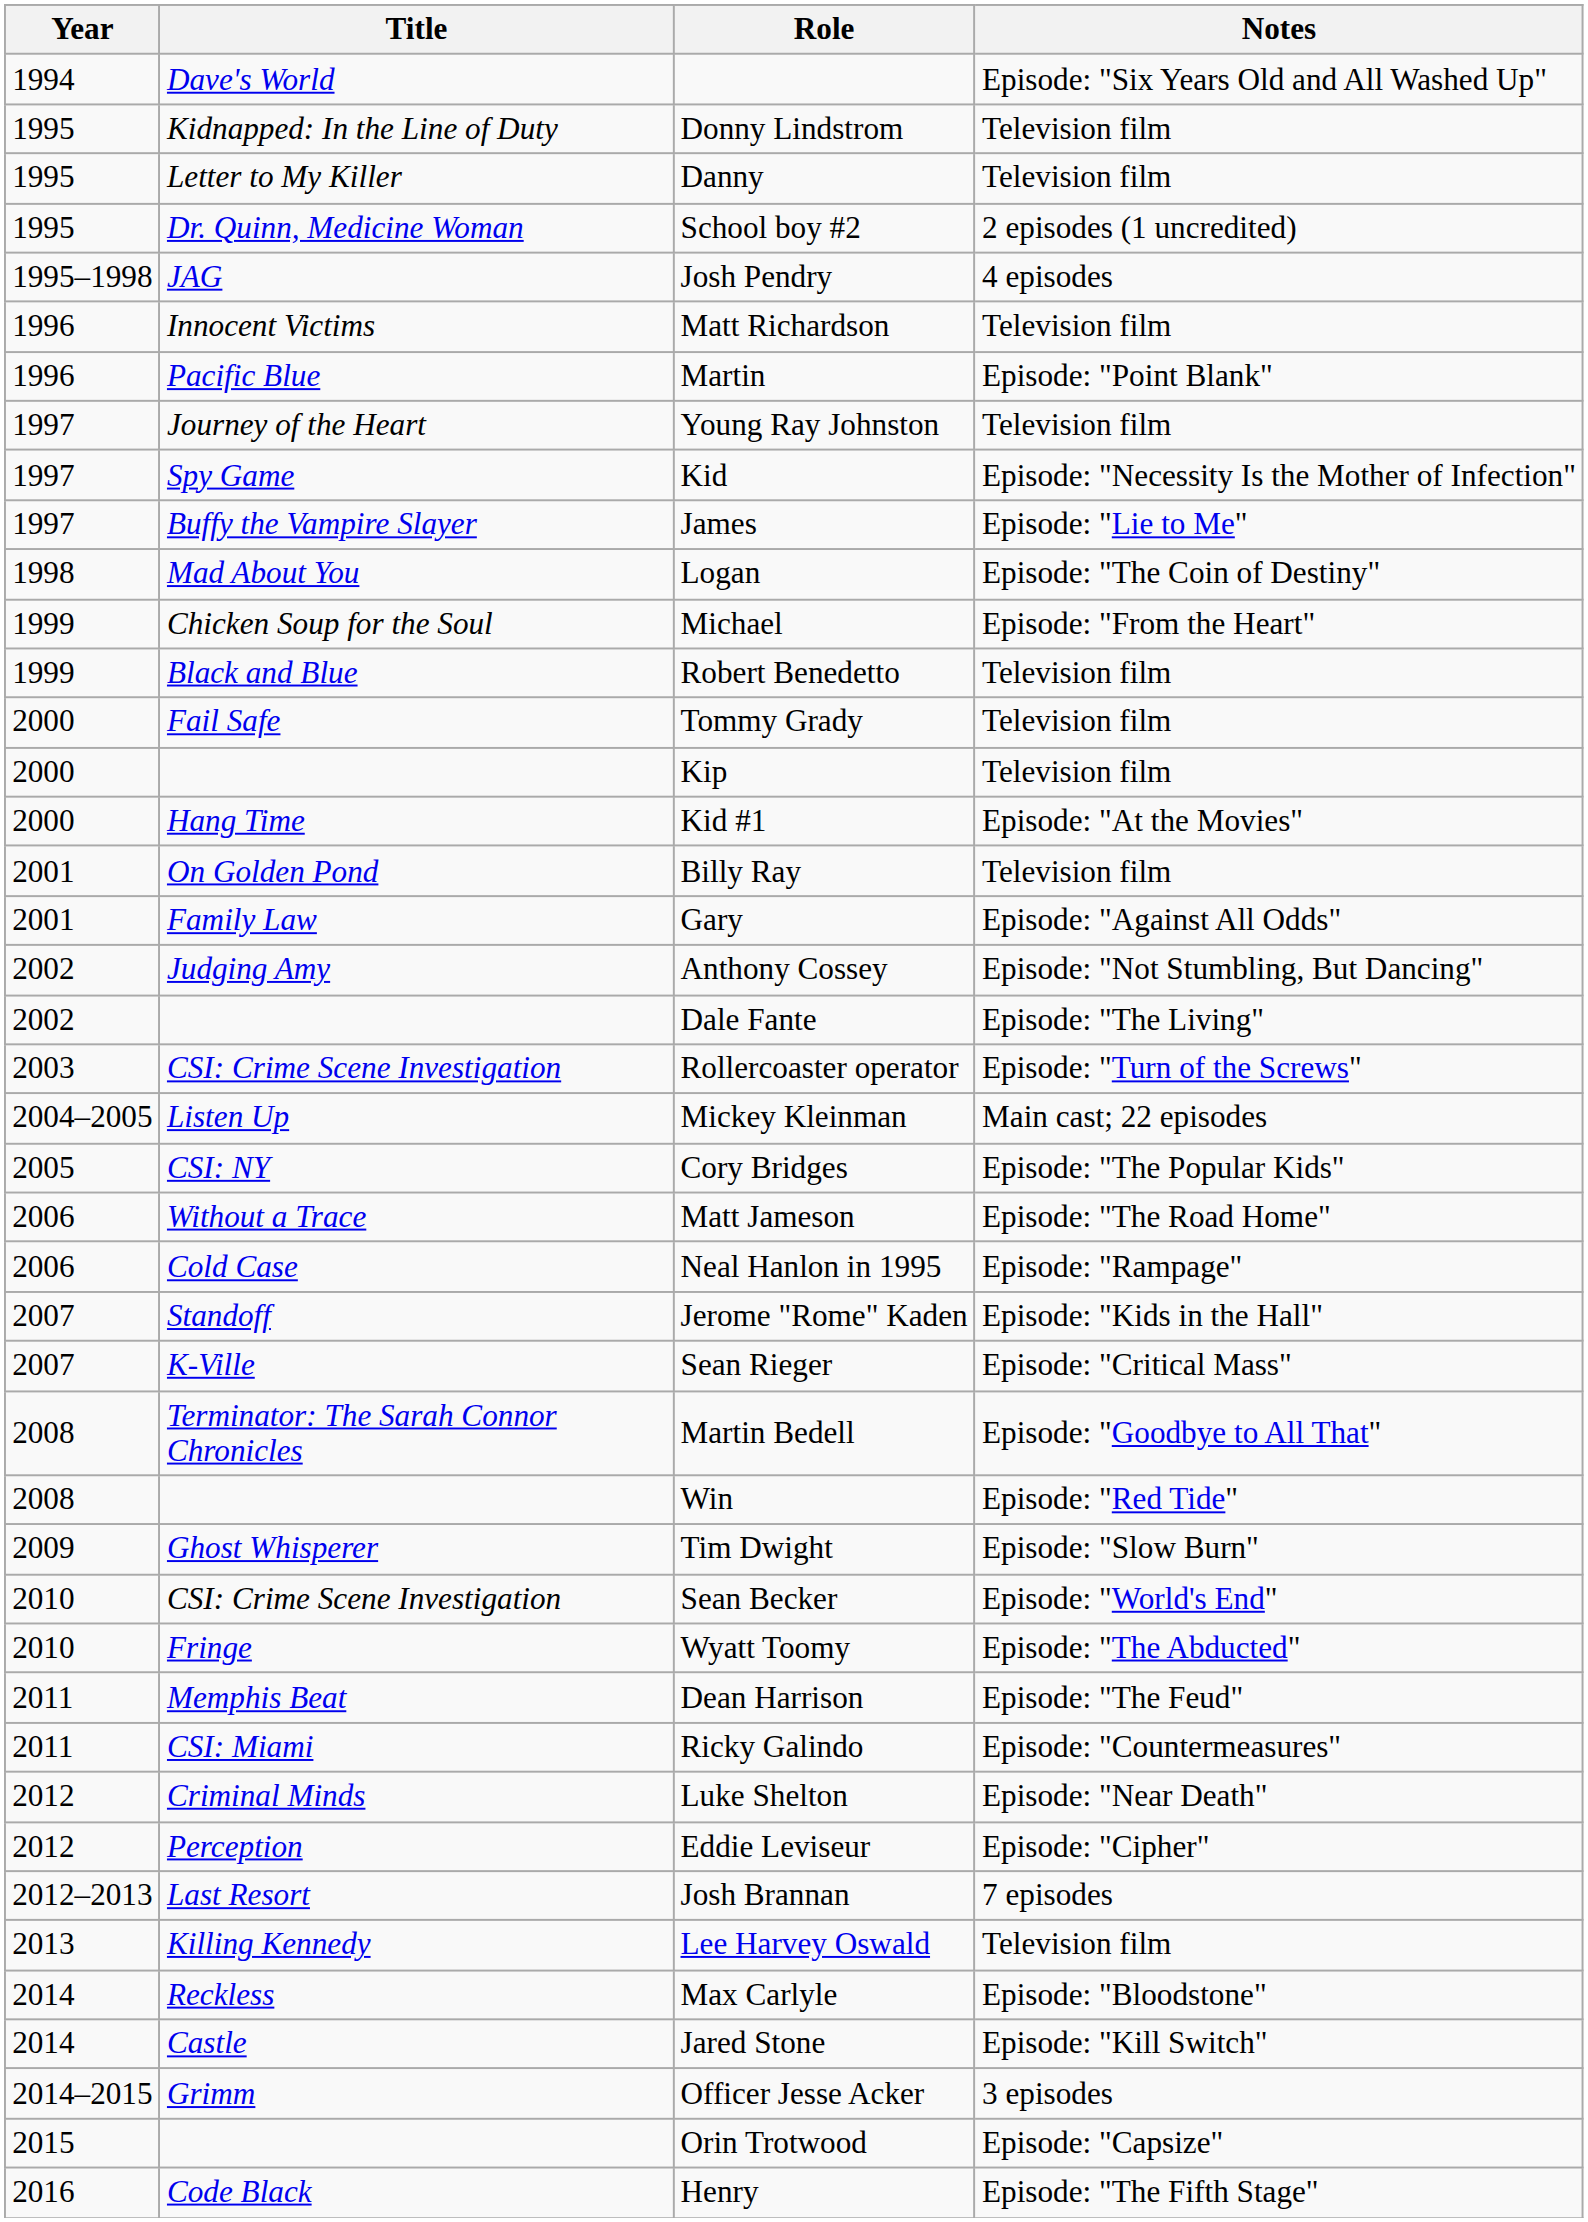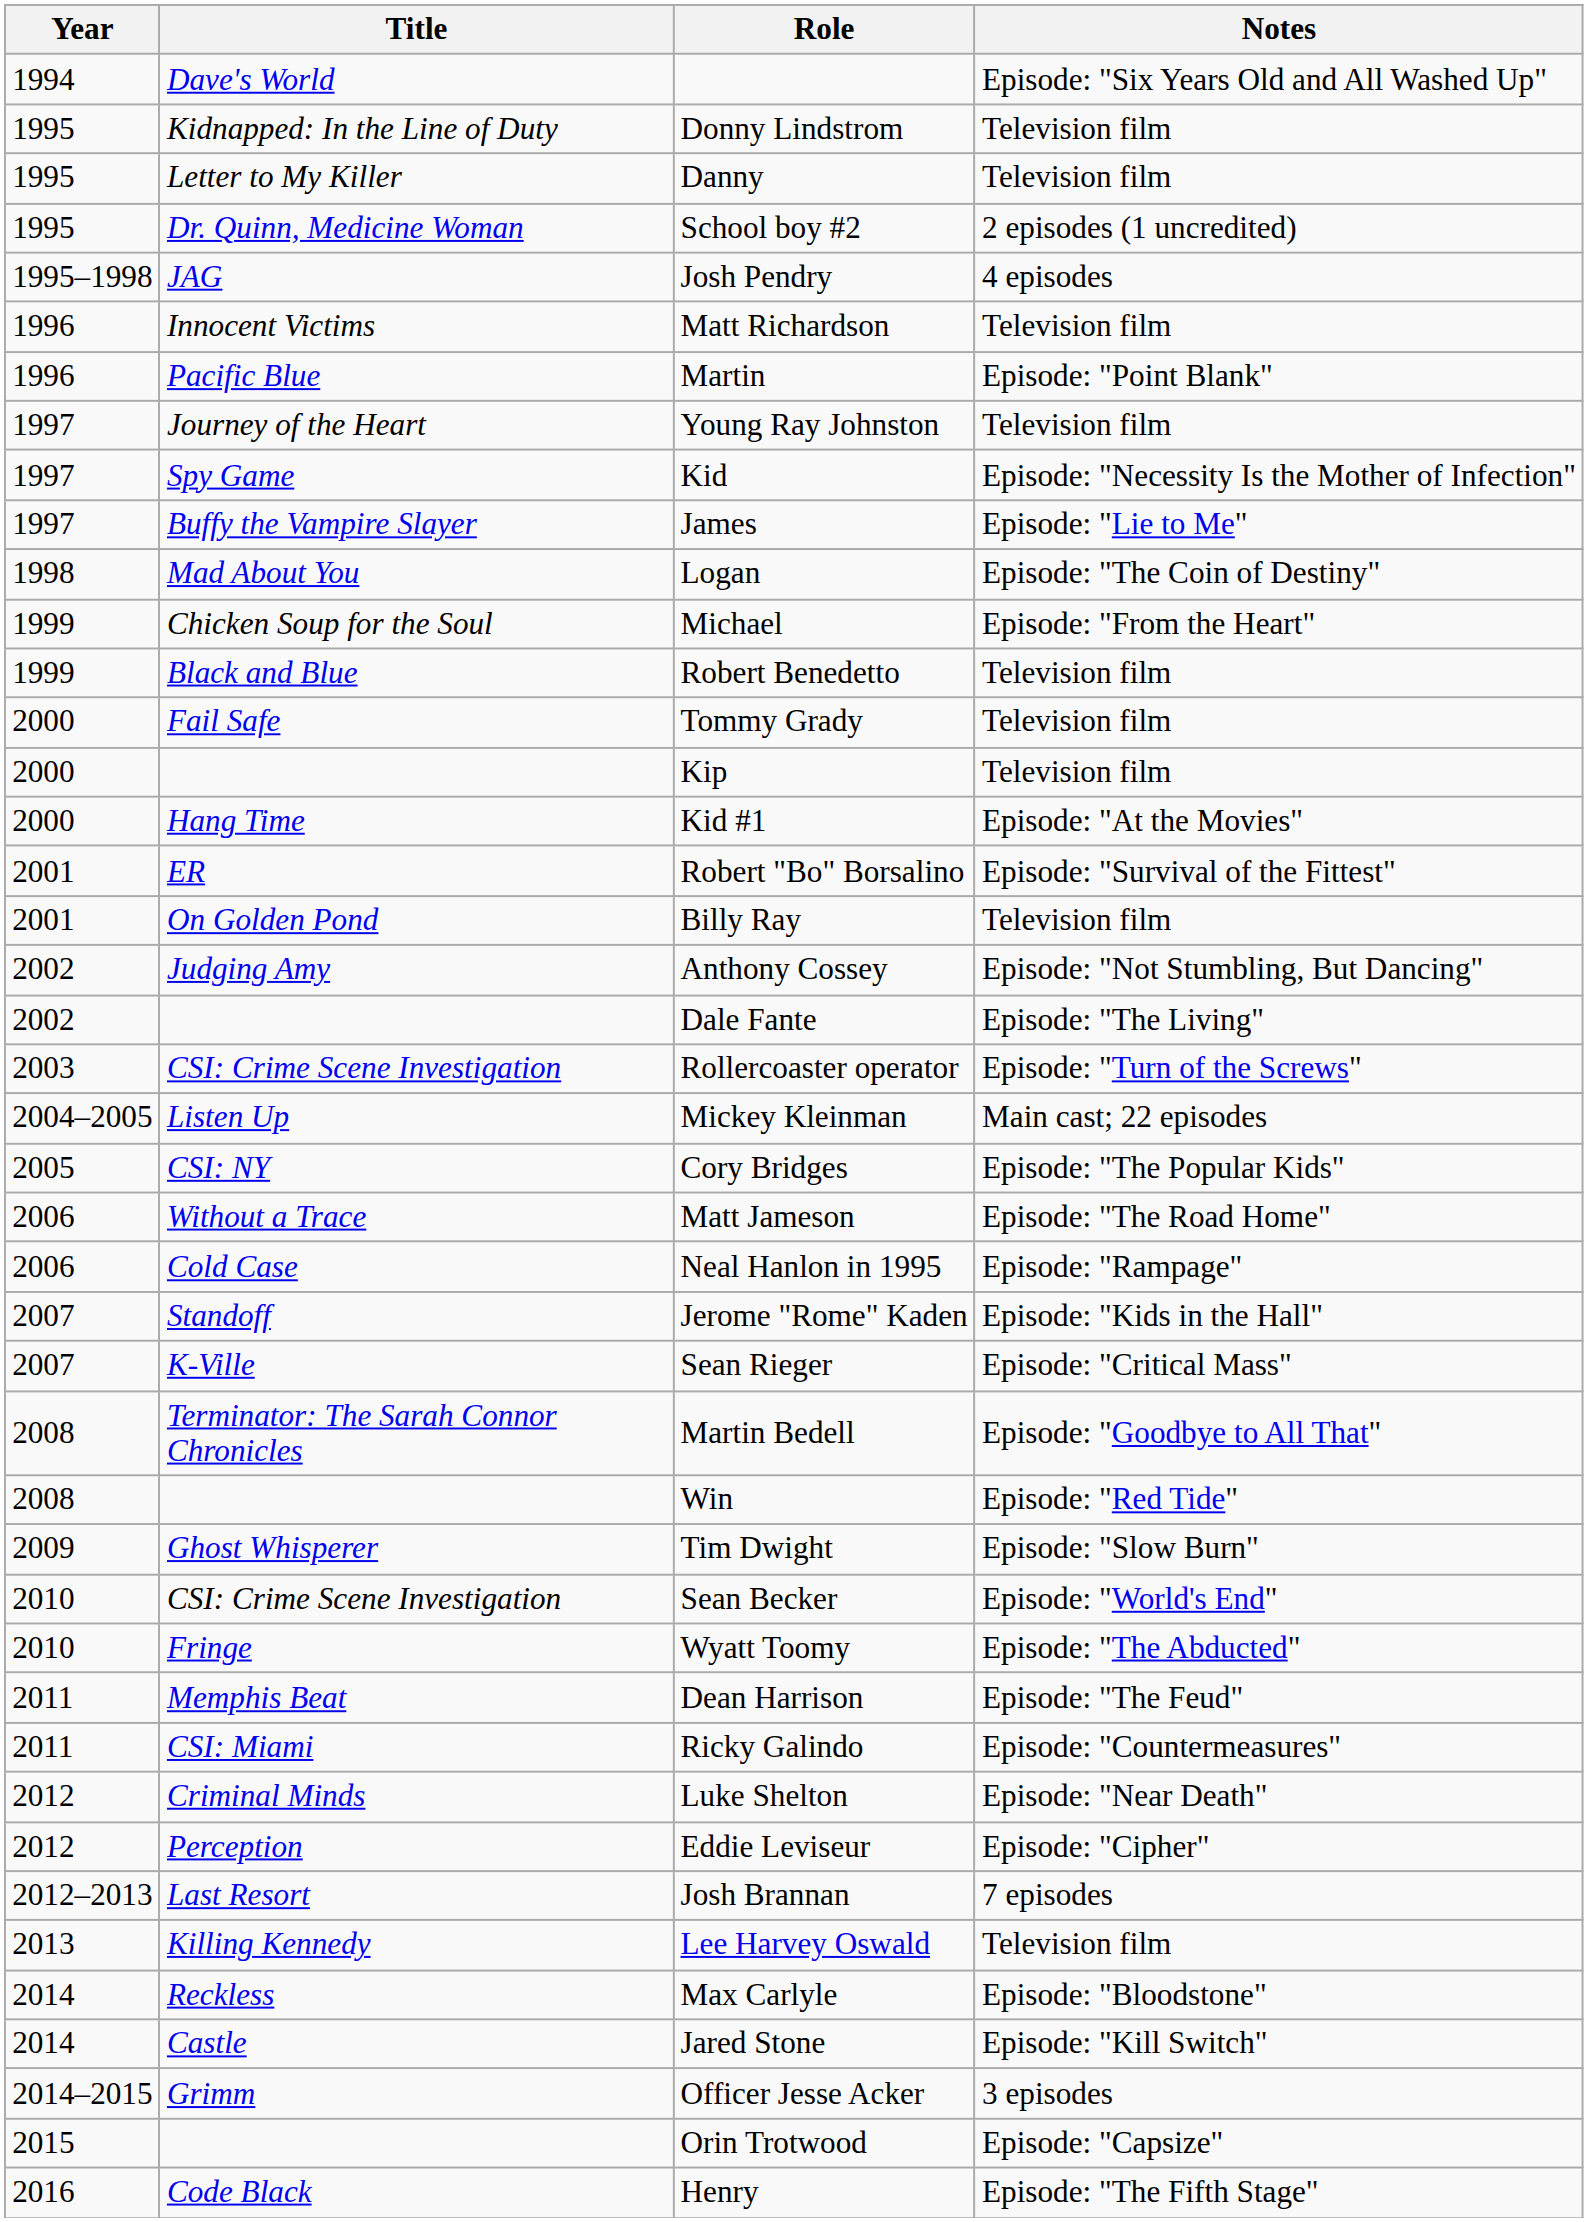+ row: 2001 | ER | Robert "Bo" Borsalino | Episode: "Survival of the Fittest"
- row: 2001 | Family Law | Gary | Episode: "Against All Odds"
